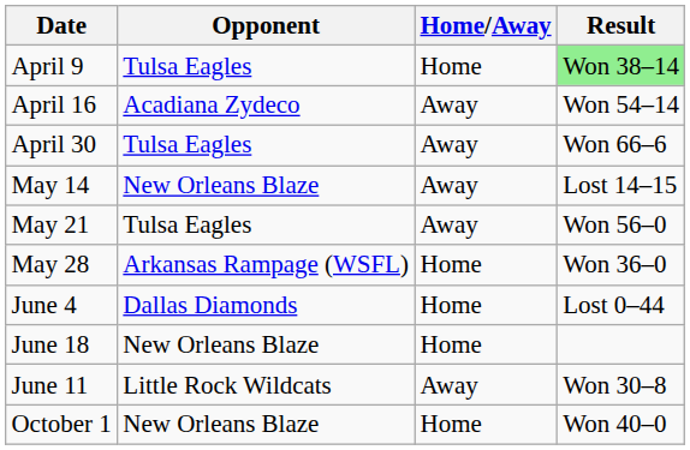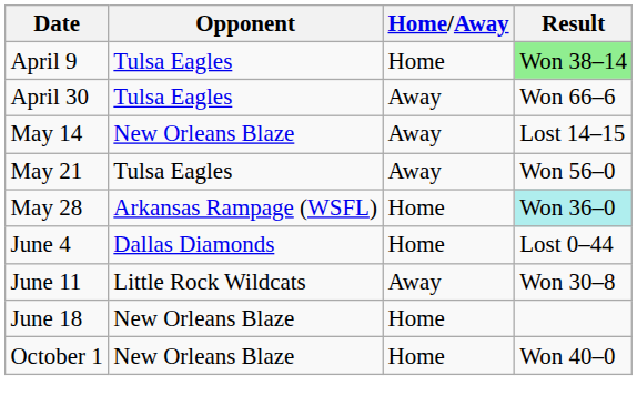- row: April 16 | Acadiana Zydeco | Away | Won 54–14
May 28 | Result: no background -> paleturquoise background
rows swapped: June 11 <-> June 18
